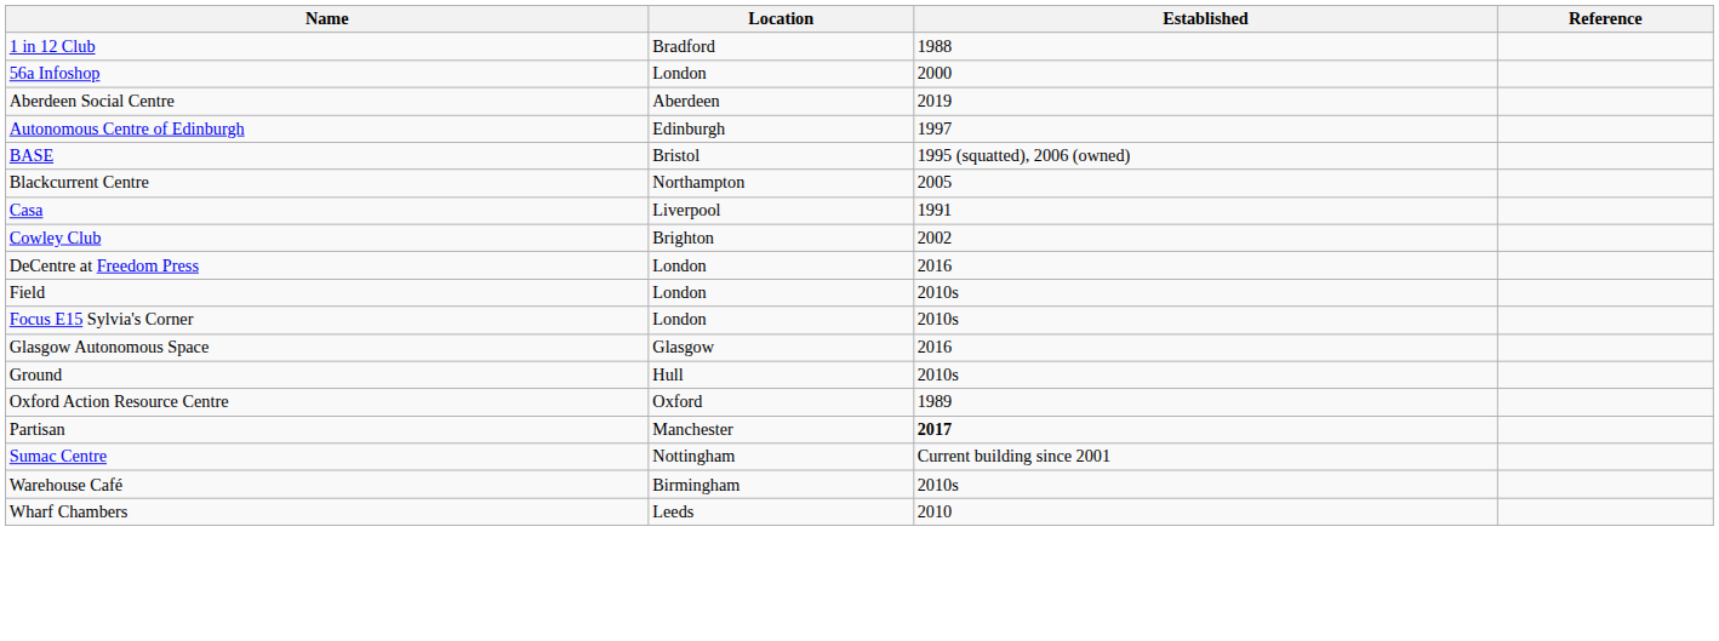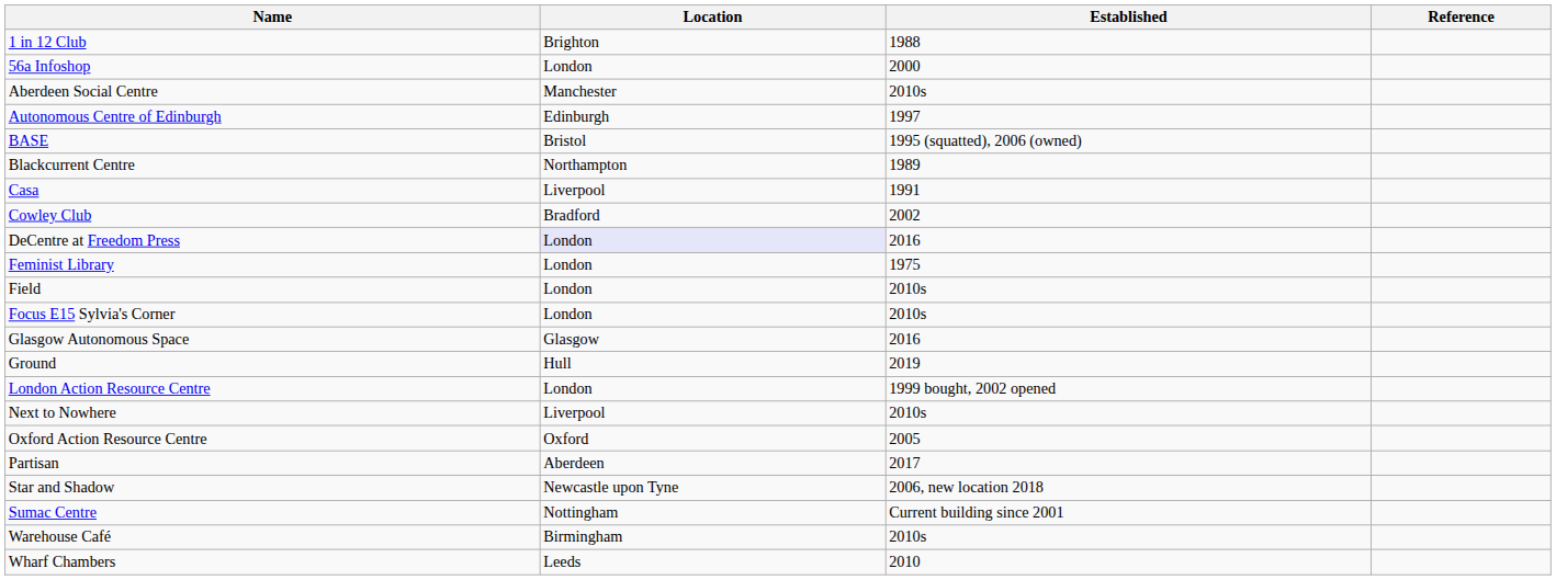1 in 12 Club | Location: Bradford -> Brighton
Aberdeen Social Centre | Location: Aberdeen -> Manchester
Aberdeen Social Centre | Established: 2019 -> 2010s
Blackcurrent Centre | Established: 2005 -> 1989
Cowley Club | Location: Brighton -> Bradford
DeCentre at Freedom Press | Location: no background -> lavender background
+ row: Feminist Library | London | 1975
Ground | Established: 2010s -> 2019
+ row: London Action Resource Centre | London | 1999 bought, 2002 opened
+ row: Next to Nowhere | Liverpool | 2010s
Oxford Action Resource Centre | Established: 1989 -> 2005
Partisan | Location: Manchester -> Aberdeen
Partisan | Established: bold -> normal
+ row: Star and Shadow | Newcastle upon Tyne | 2006, new location 2018
